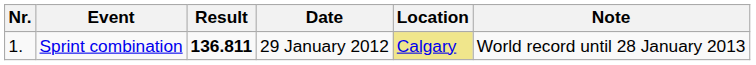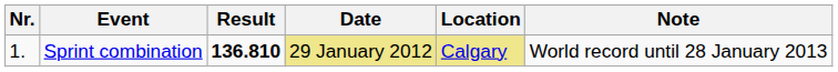Sprint combination | Result: 136.811 -> 136.810
Sprint combination | Date: no background -> khaki background
